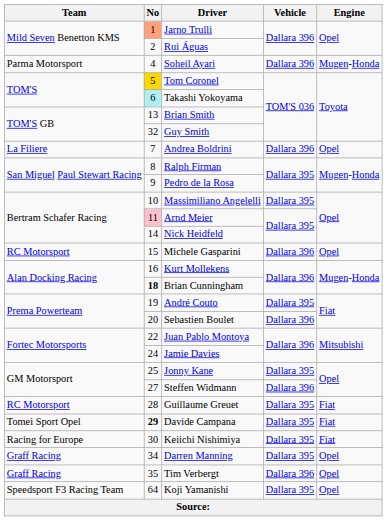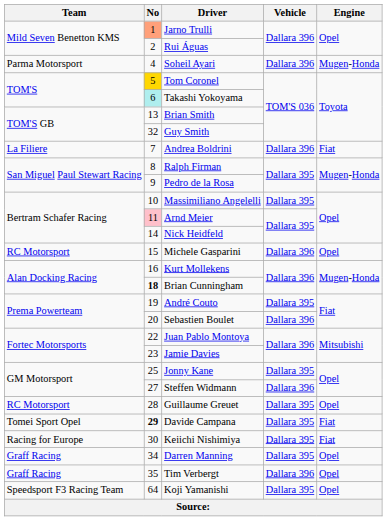Andrea Boldrini | Engine: Opel -> Fiat
Jamie Davies | No: 24 -> 23
Guillaume Greuet | Engine: Fiat -> Opel
